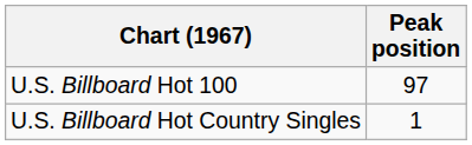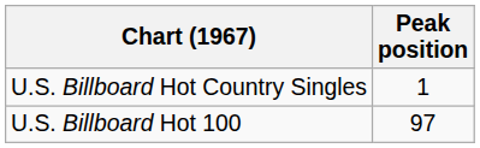rows swapped: U.S. Billboard Hot Country Singles <-> U.S. Billboard Hot 100
